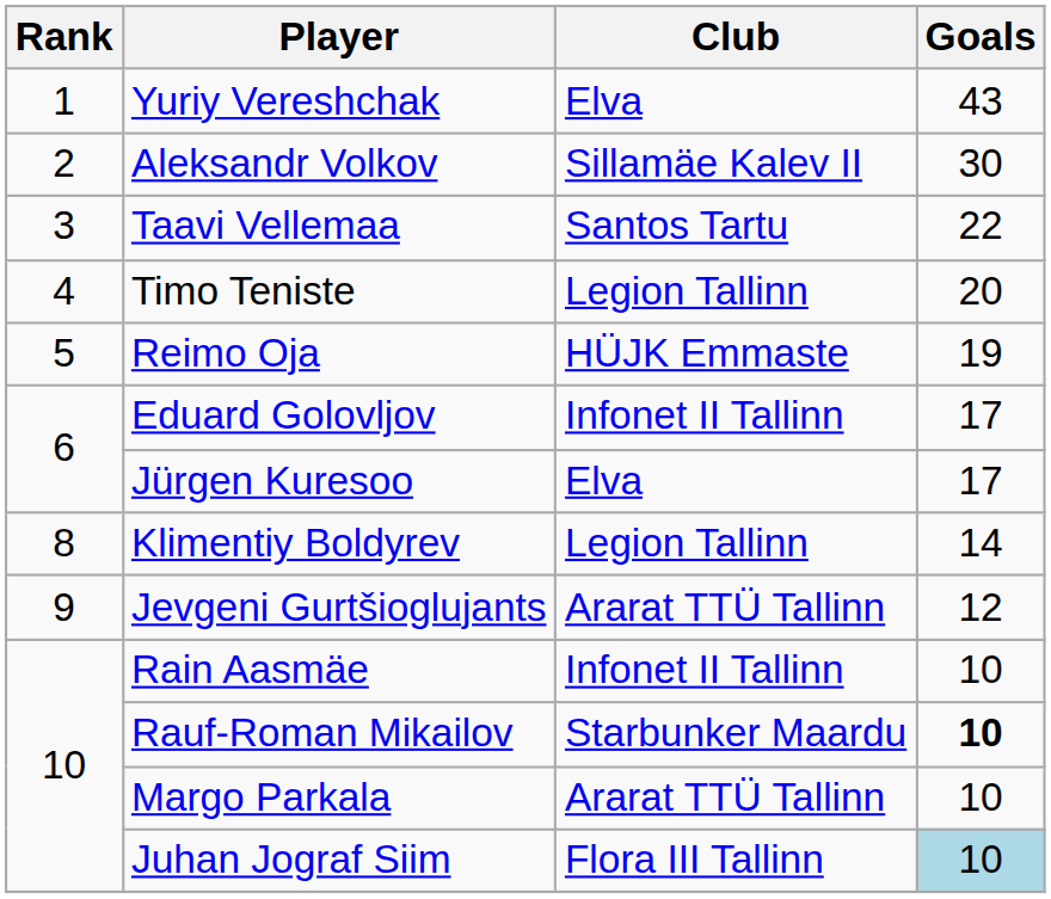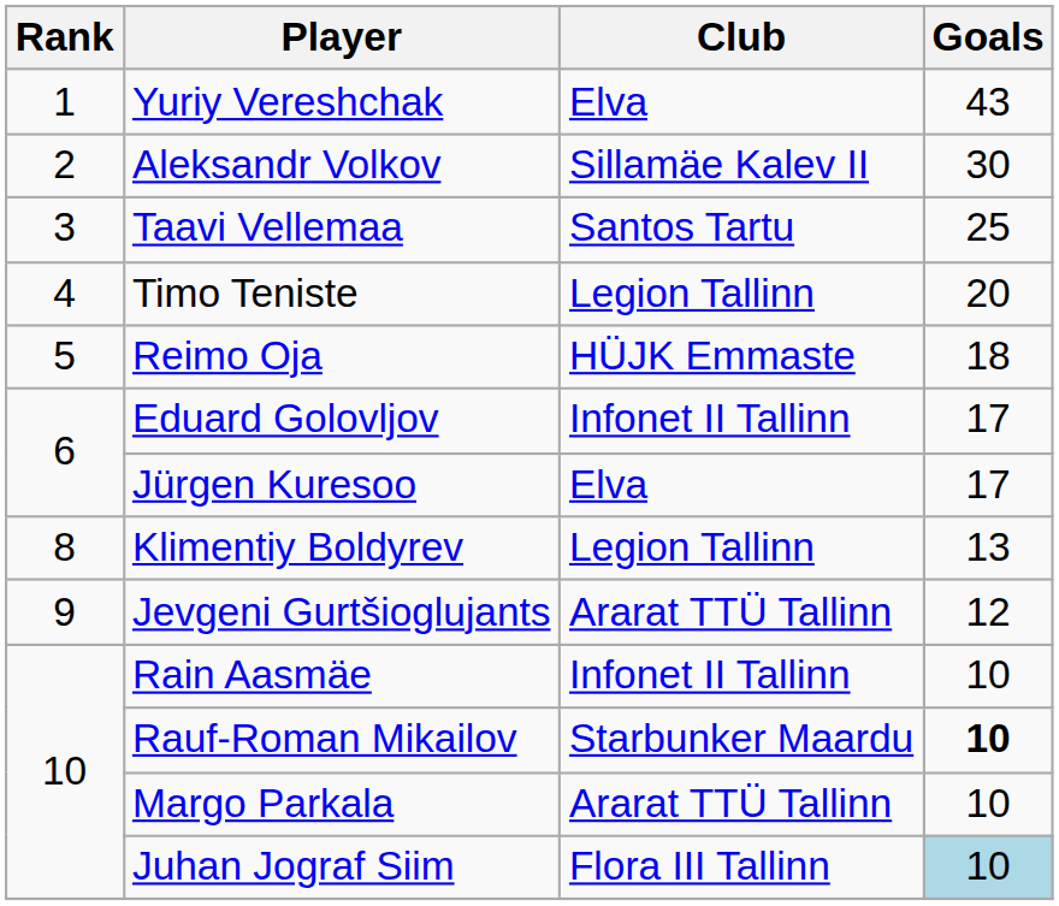Taavi Vellemaa | Goals: 22 -> 25
Reimo Oja | Goals: 19 -> 18
Klimentiy Boldyrev | Goals: 14 -> 13
